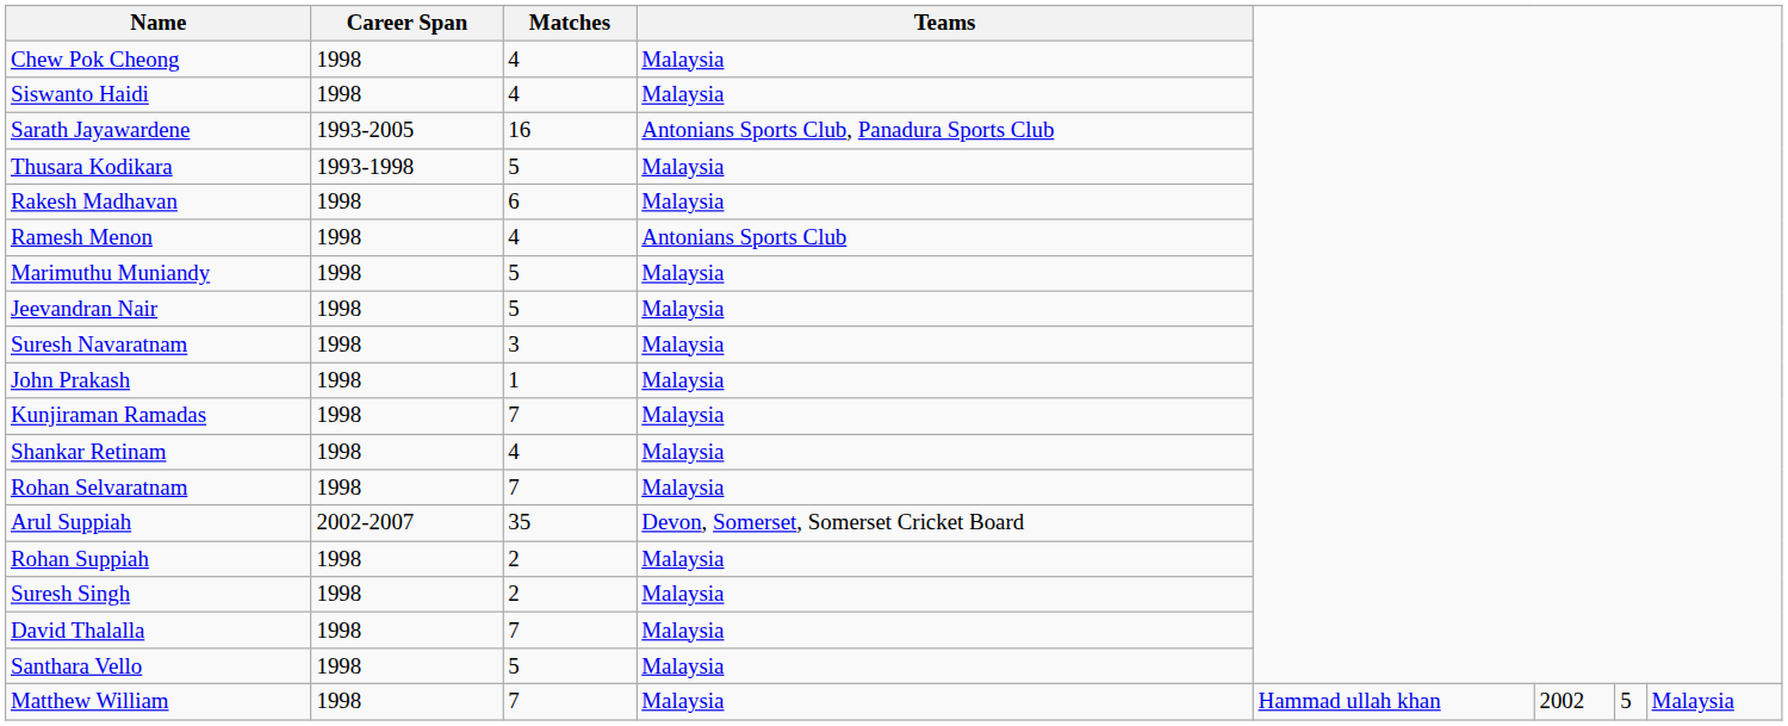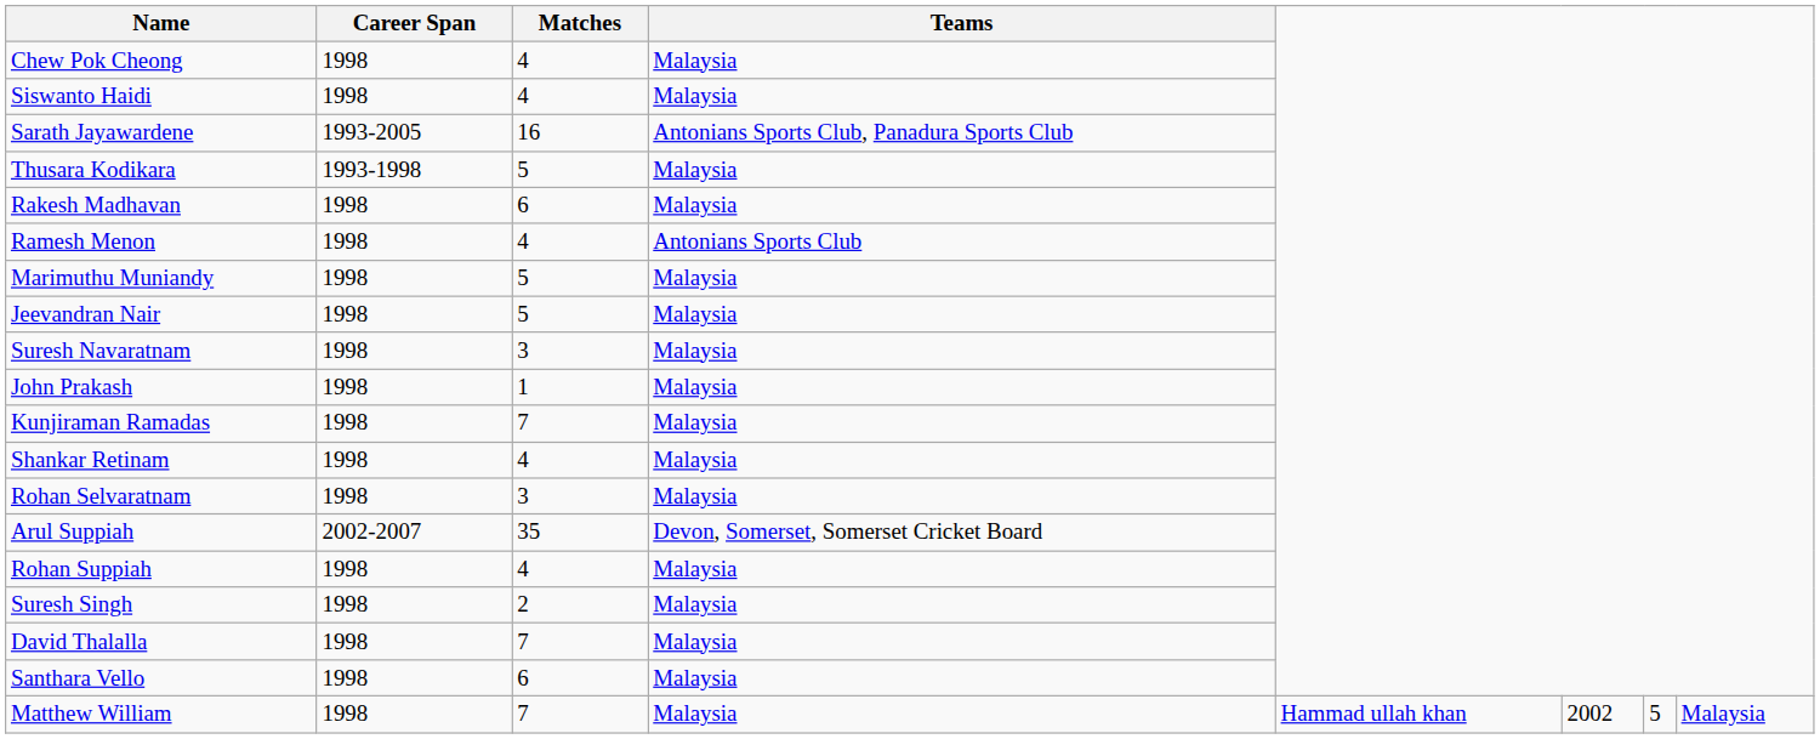Rohan Selvaratnam | Matches: 7 -> 3
Rohan Suppiah | Matches: 2 -> 4
Santhara Vello | Matches: 5 -> 6
